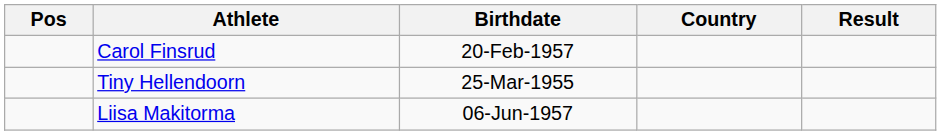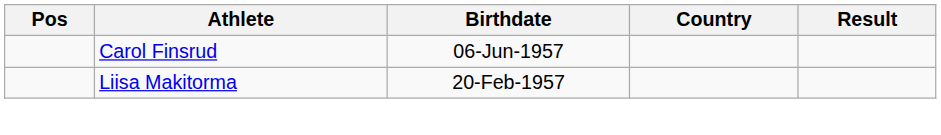Carol Finsrud | Birthdate: 20-Feb-1957 -> 06-Jun-1957
- row: Tiny Hellendoorn | 25-Mar-1955
Liisa Makitorma | Birthdate: 06-Jun-1957 -> 20-Feb-1957
